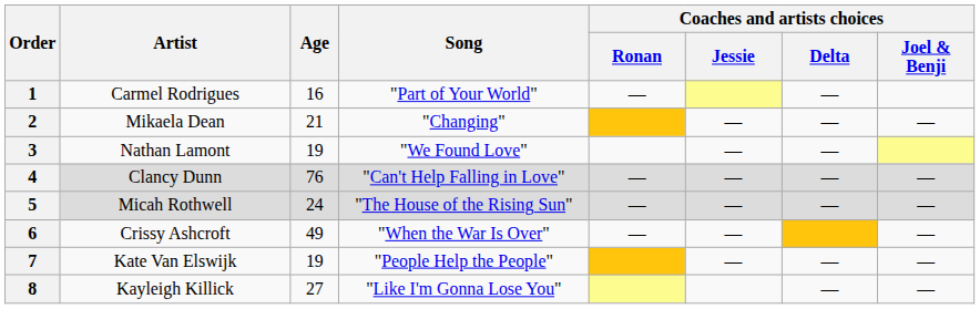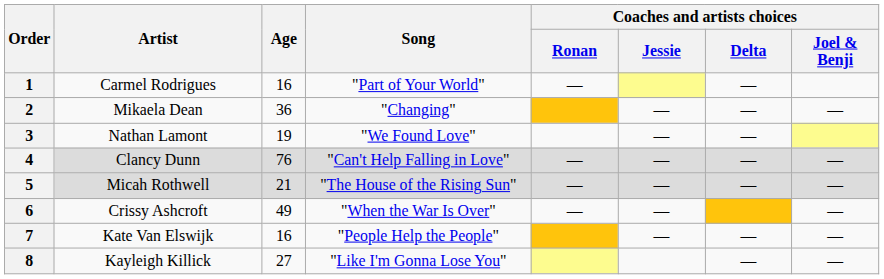2 | Age: 21 -> 36
5 | Age: 24 -> 21
7 | Age: 19 -> 16
